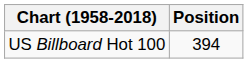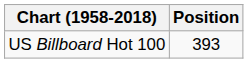US Billboard Hot 100 | Position: 394 -> 393
